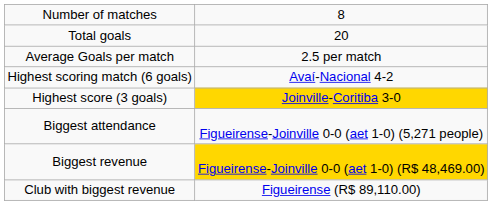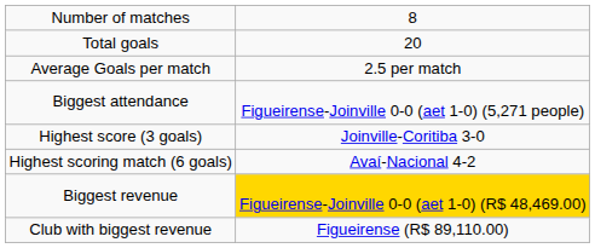rows swapped: Highest scoring match (6 goals) <-> Biggest attendance
Highest score (3 goals) | column 2: gold background -> no background
